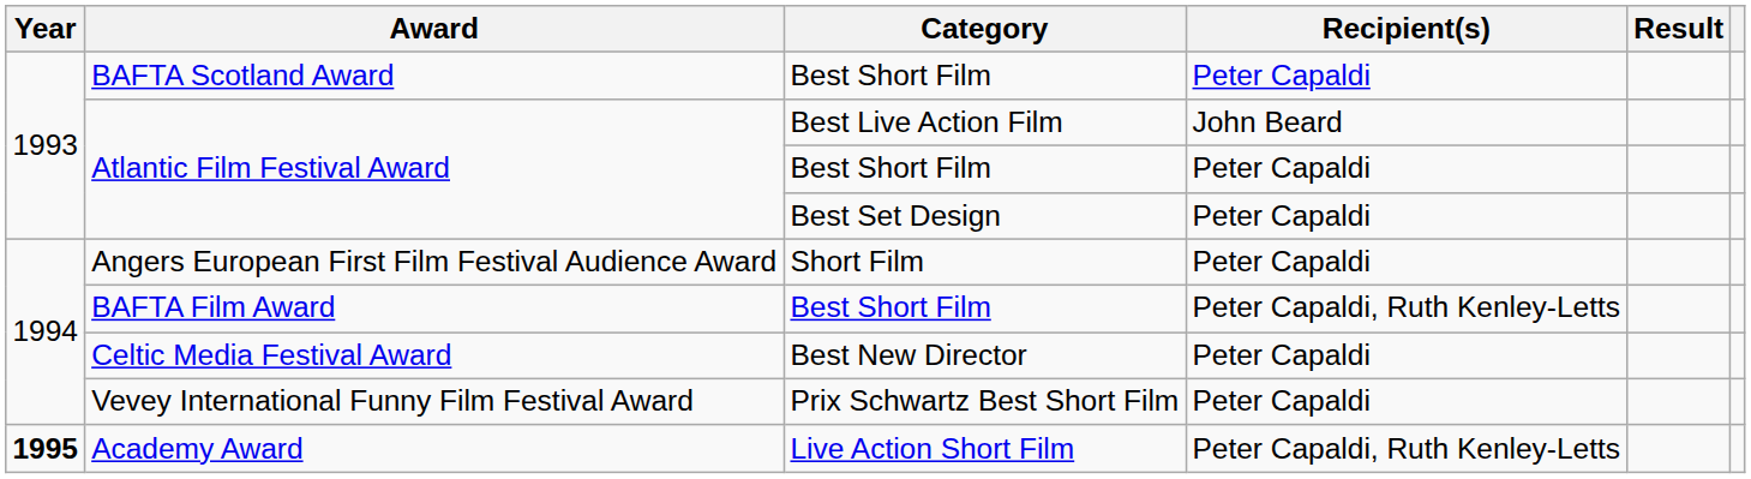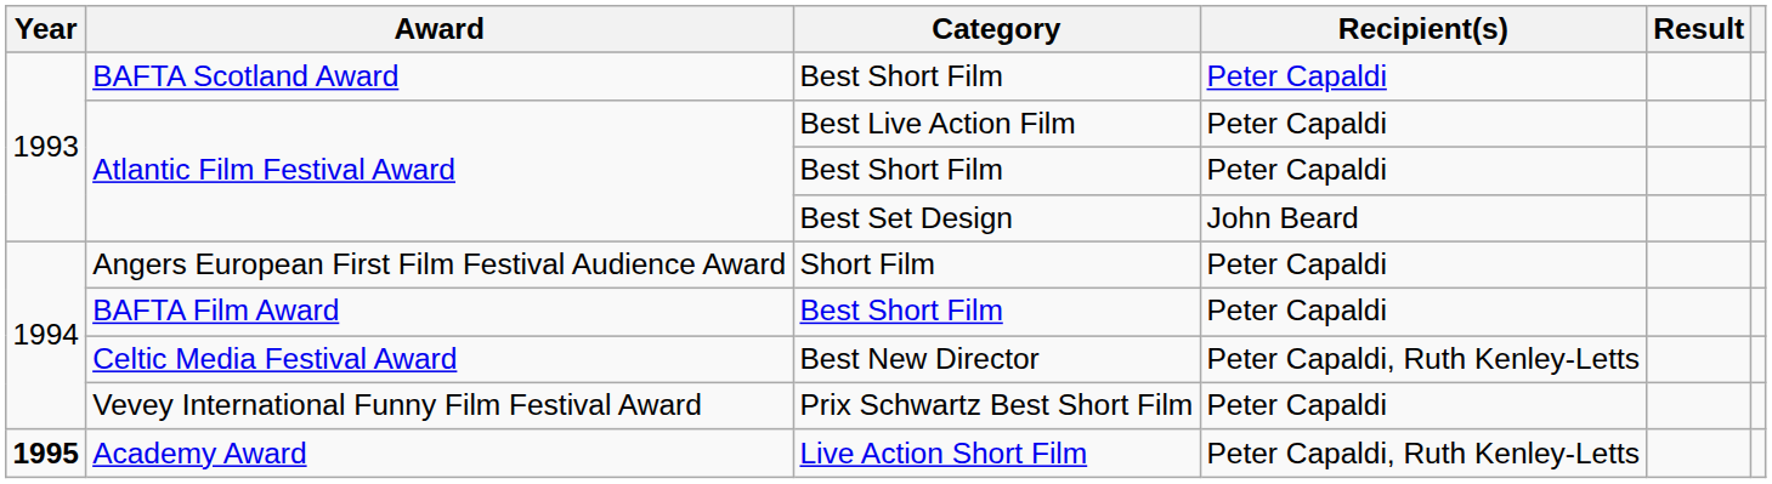Atlantic Film Festival Award / Best Live Action Film | Recipient(s): John Beard -> Peter Capaldi
Atlantic Film Festival Award / Best Set Design | Recipient(s): Peter Capaldi -> John Beard
BAFTA Film Award | Recipient(s): Peter Capaldi, Ruth Kenley-Letts -> Peter Capaldi
Celtic Media Festival Award | Recipient(s): Peter Capaldi -> Peter Capaldi, Ruth Kenley-Letts
